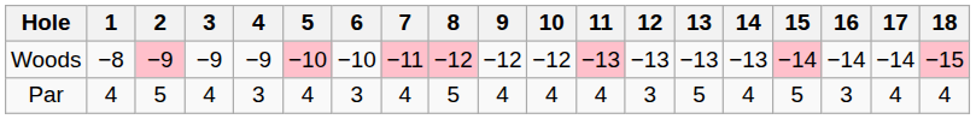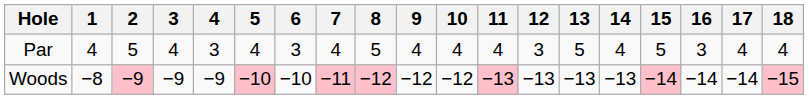rows swapped: Par <-> Woods
